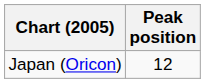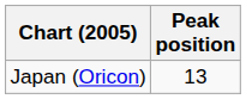Japan (Oricon) | Peak position: 12 -> 13
